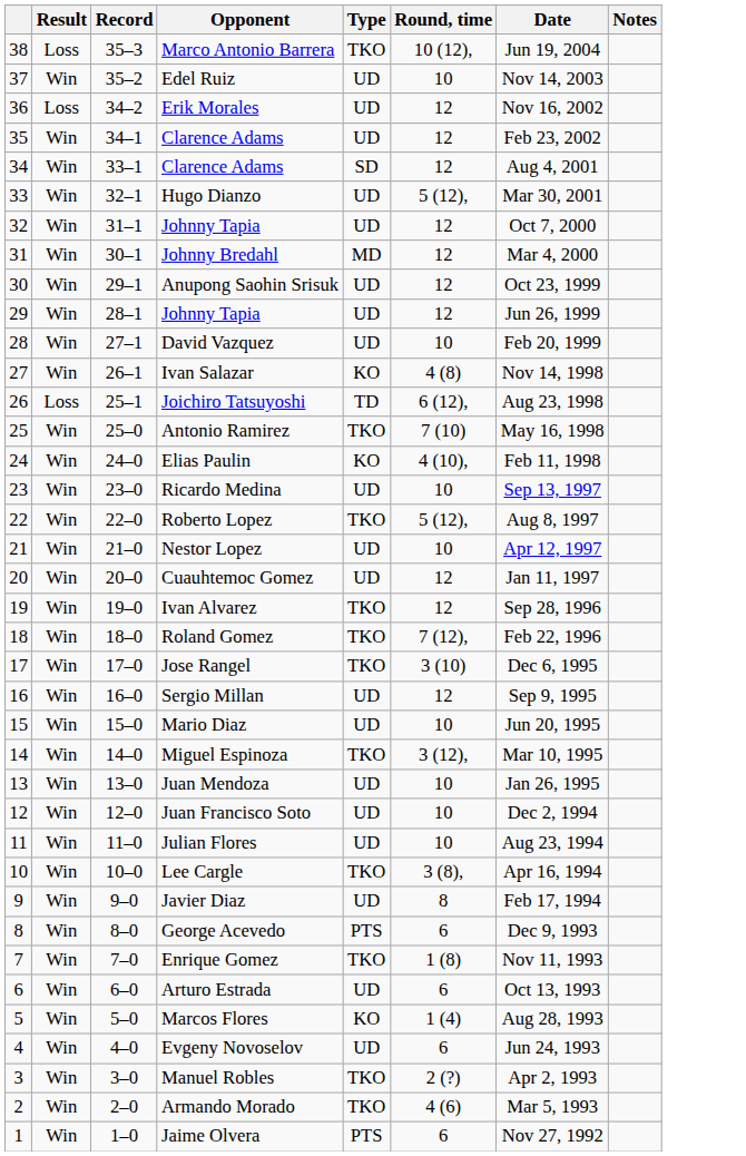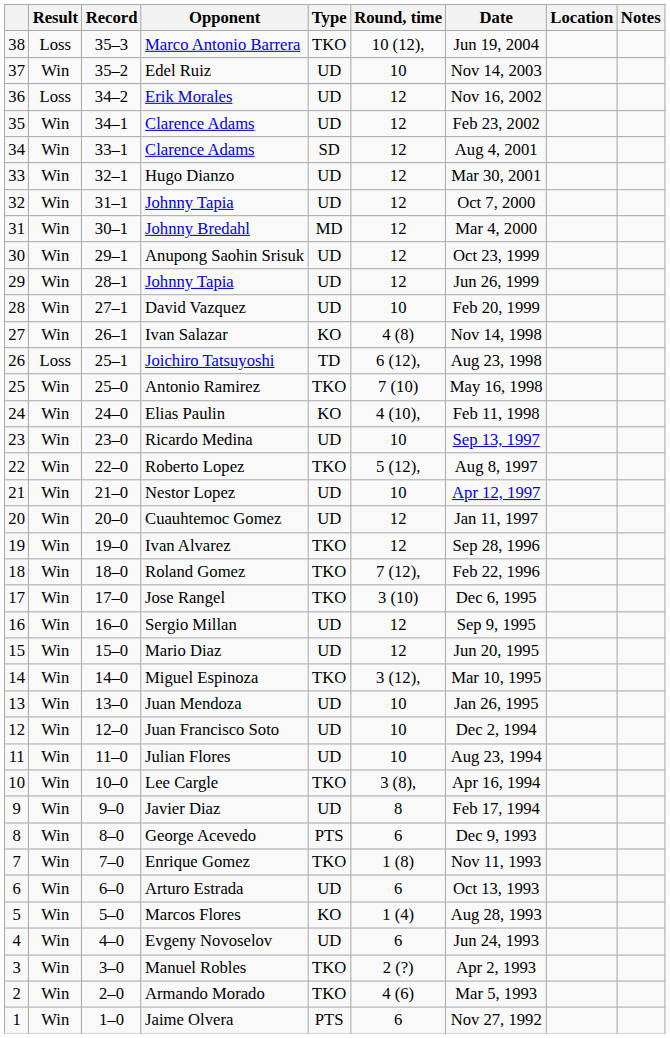+ column: Location
Hugo Dianzo | Round, time: 5 (12), -> 12
Mario Diaz | Round, time: 10 -> 12
